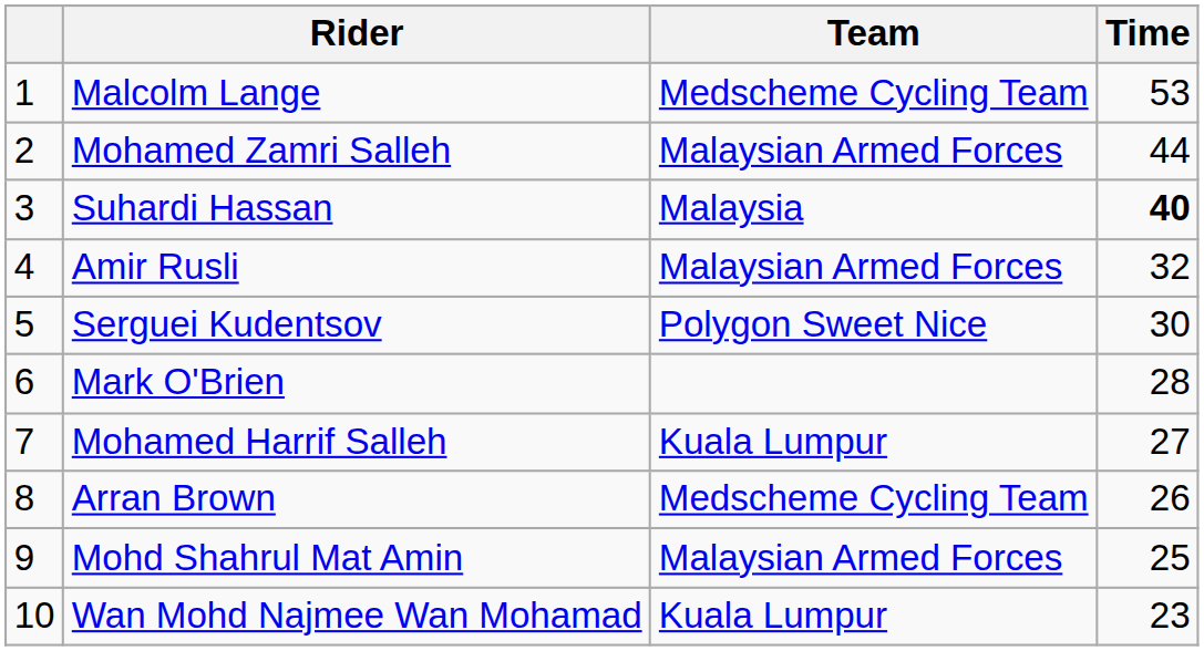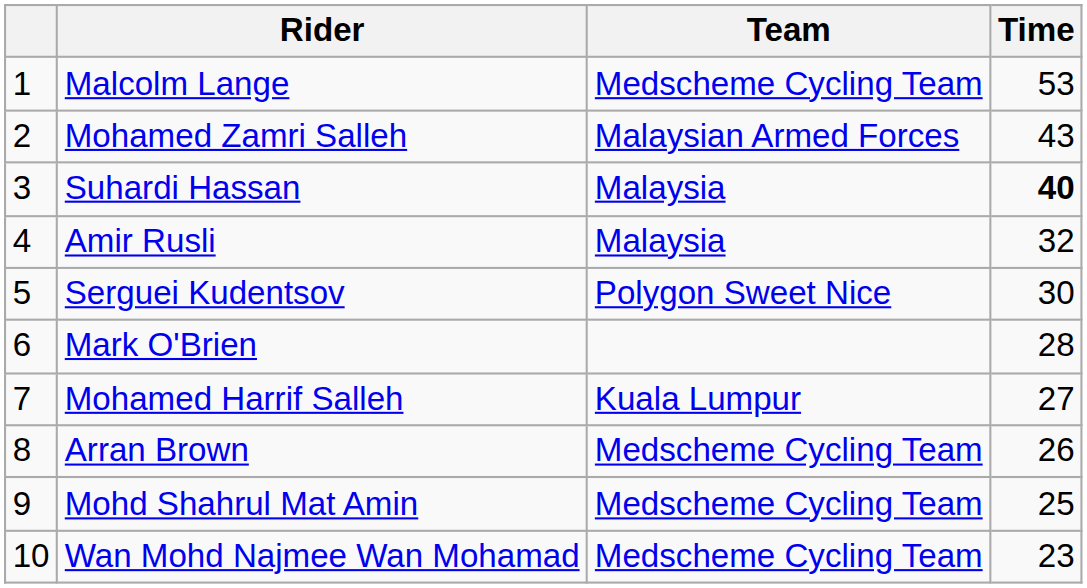Mohamed Zamri Salleh | Time: 44 -> 43
Amir Rusli | Team: Malaysian Armed Forces -> Malaysia
Mohd Shahrul Mat Amin | Team: Malaysian Armed Forces -> Medscheme Cycling Team
Wan Mohd Najmee Wan Mohamad | Team: Kuala Lumpur -> Medscheme Cycling Team
